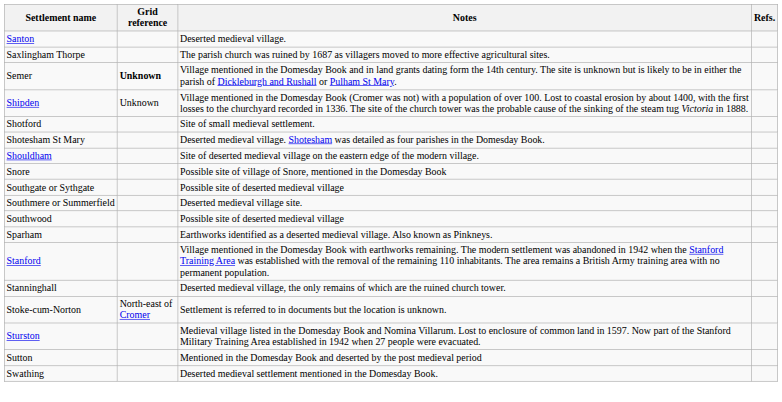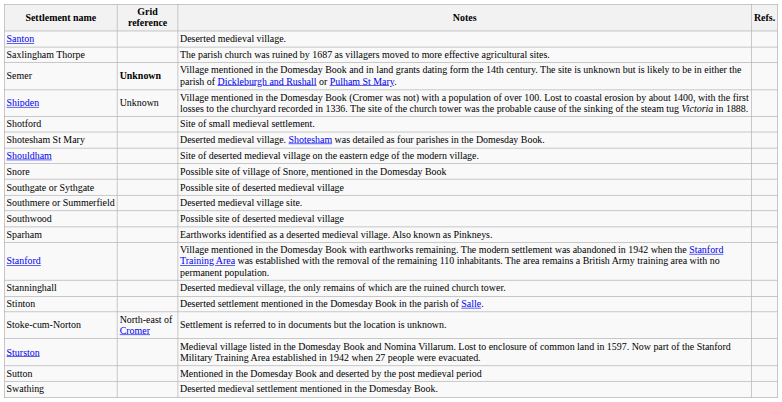+ row: Stinton | Deserted settlement mentioned in the Domesday Book in the parish of Salle.
